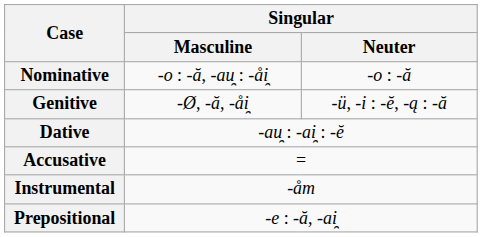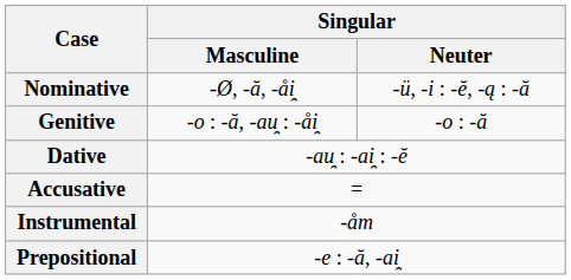Nominative | Singular / Masculine: -o : -ă, -au̯ : -åi̯ -> -Ø, -ă, -åi̯
Nominative | Singular / Neuter: -o : -ă -> -ü, -i : -ĕ, -ą : -ă
Genitive | Singular / Masculine: -Ø, -ă, -åi̯ -> -o : -ă, -au̯ : -åi̯
Genitive | Singular / Neuter: -ü, -i : -ĕ, -ą : -ă -> -o : -ă
